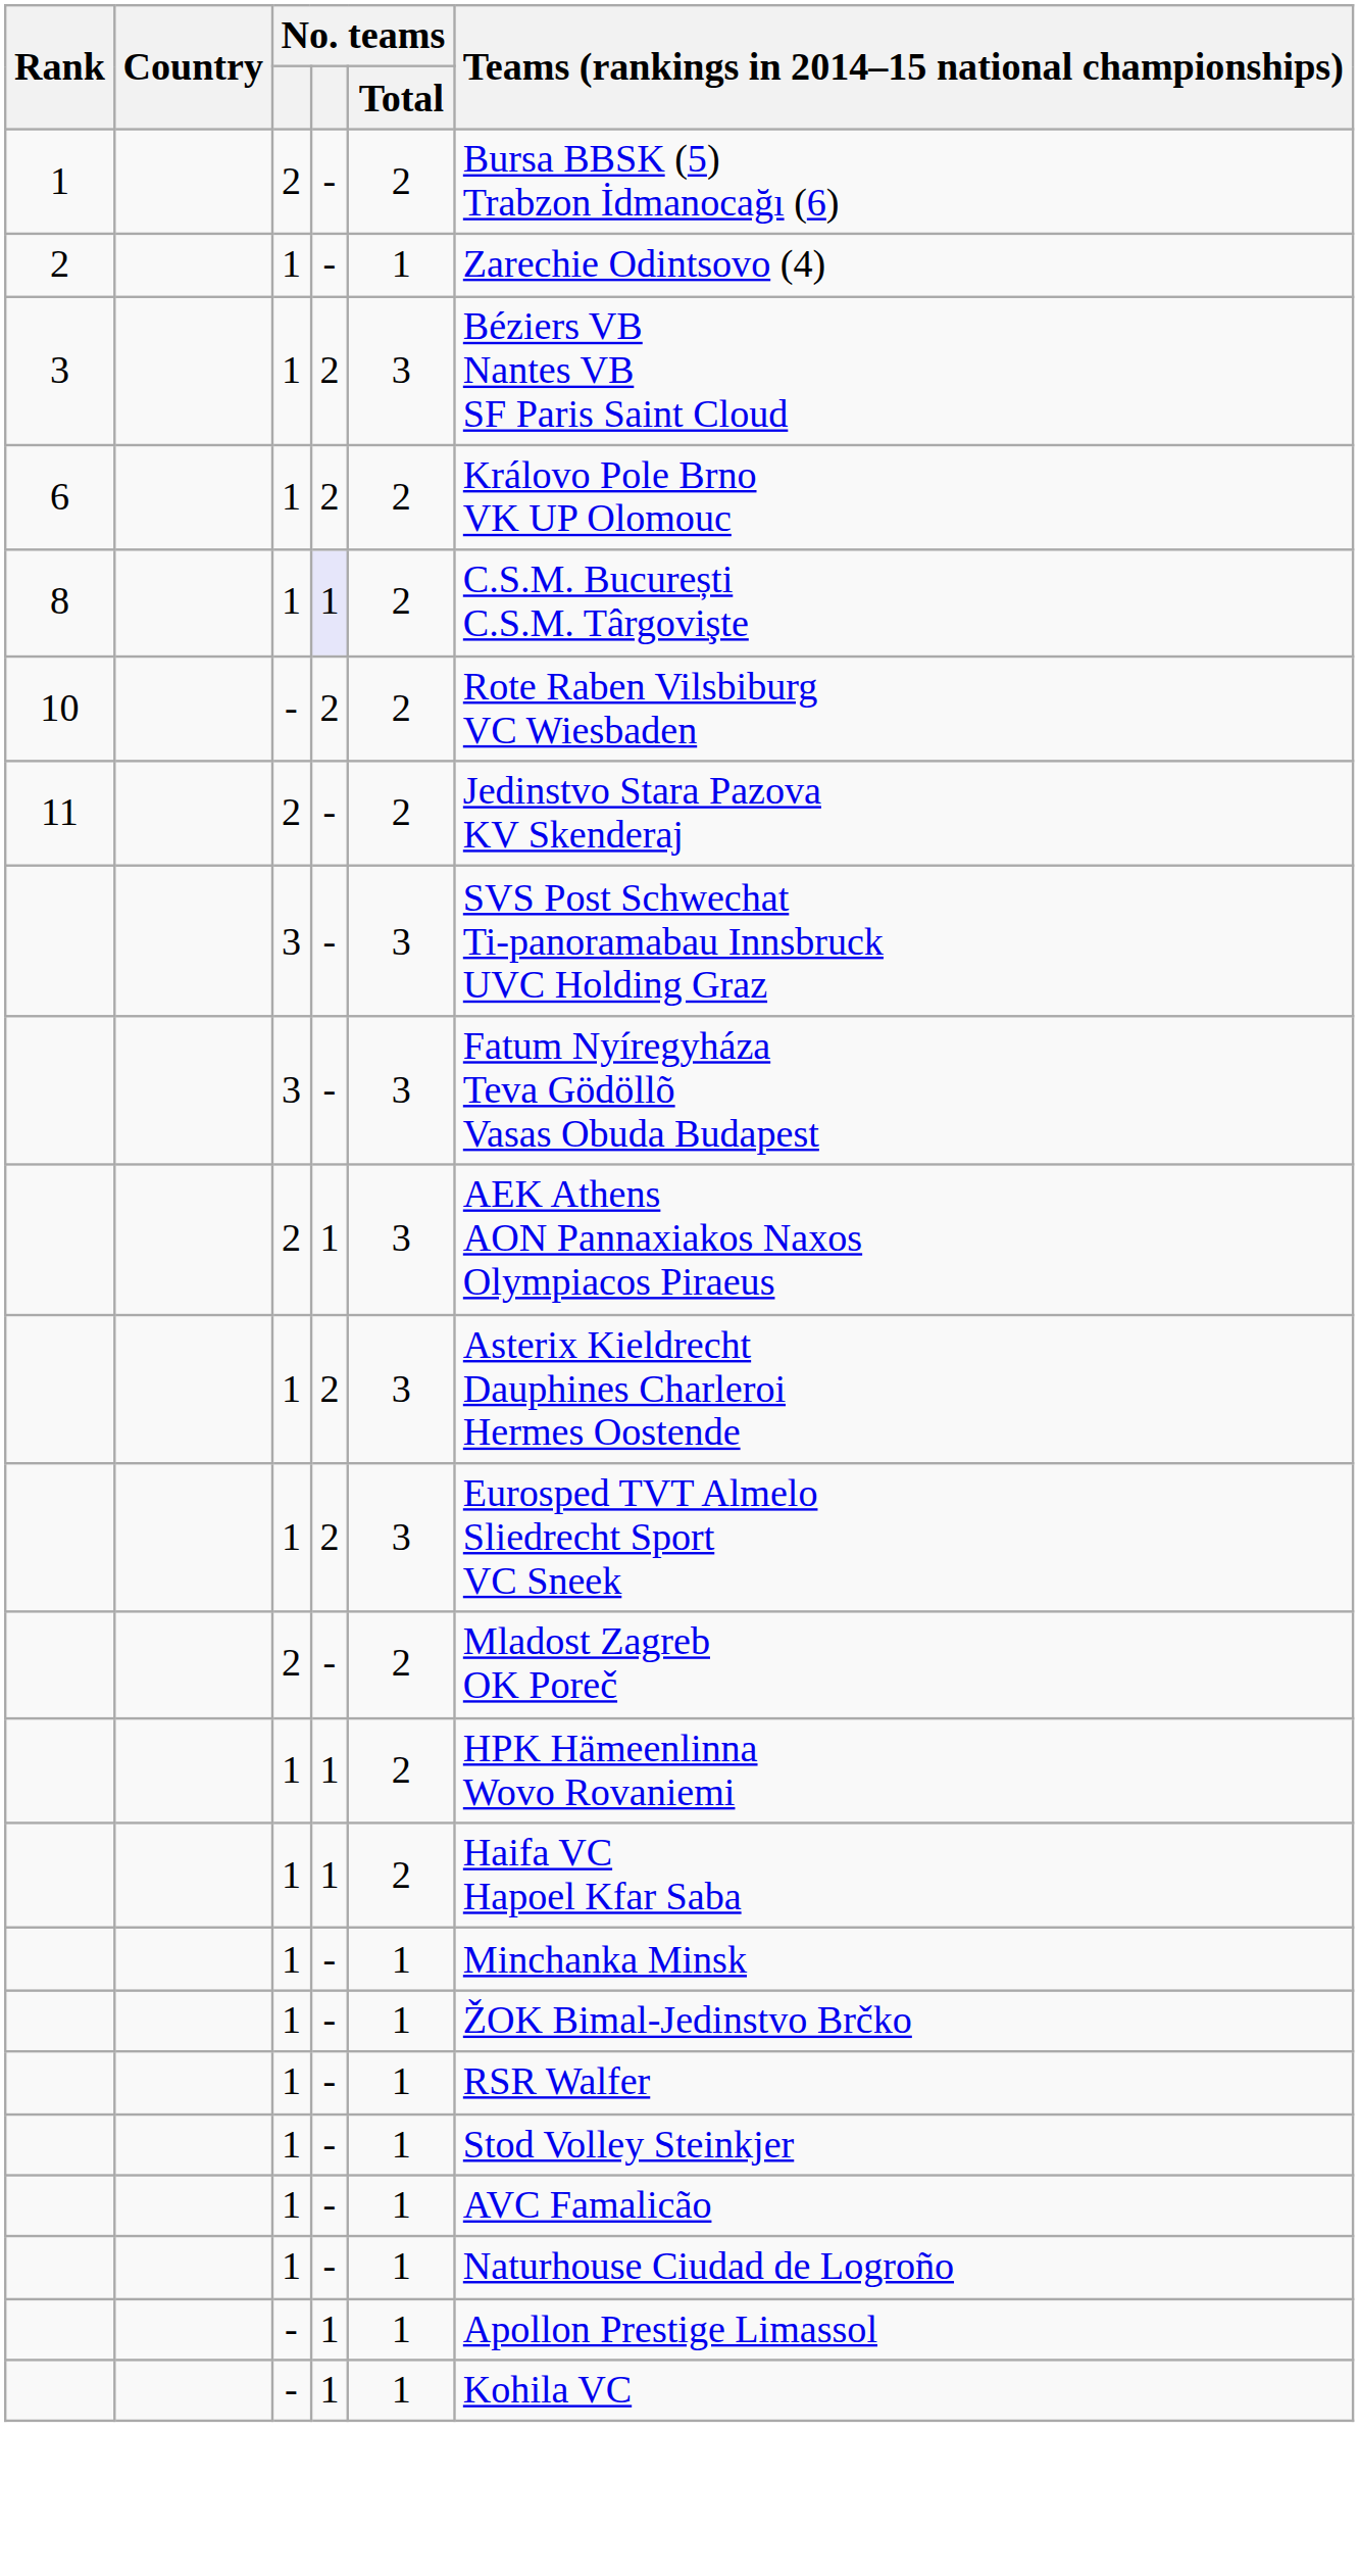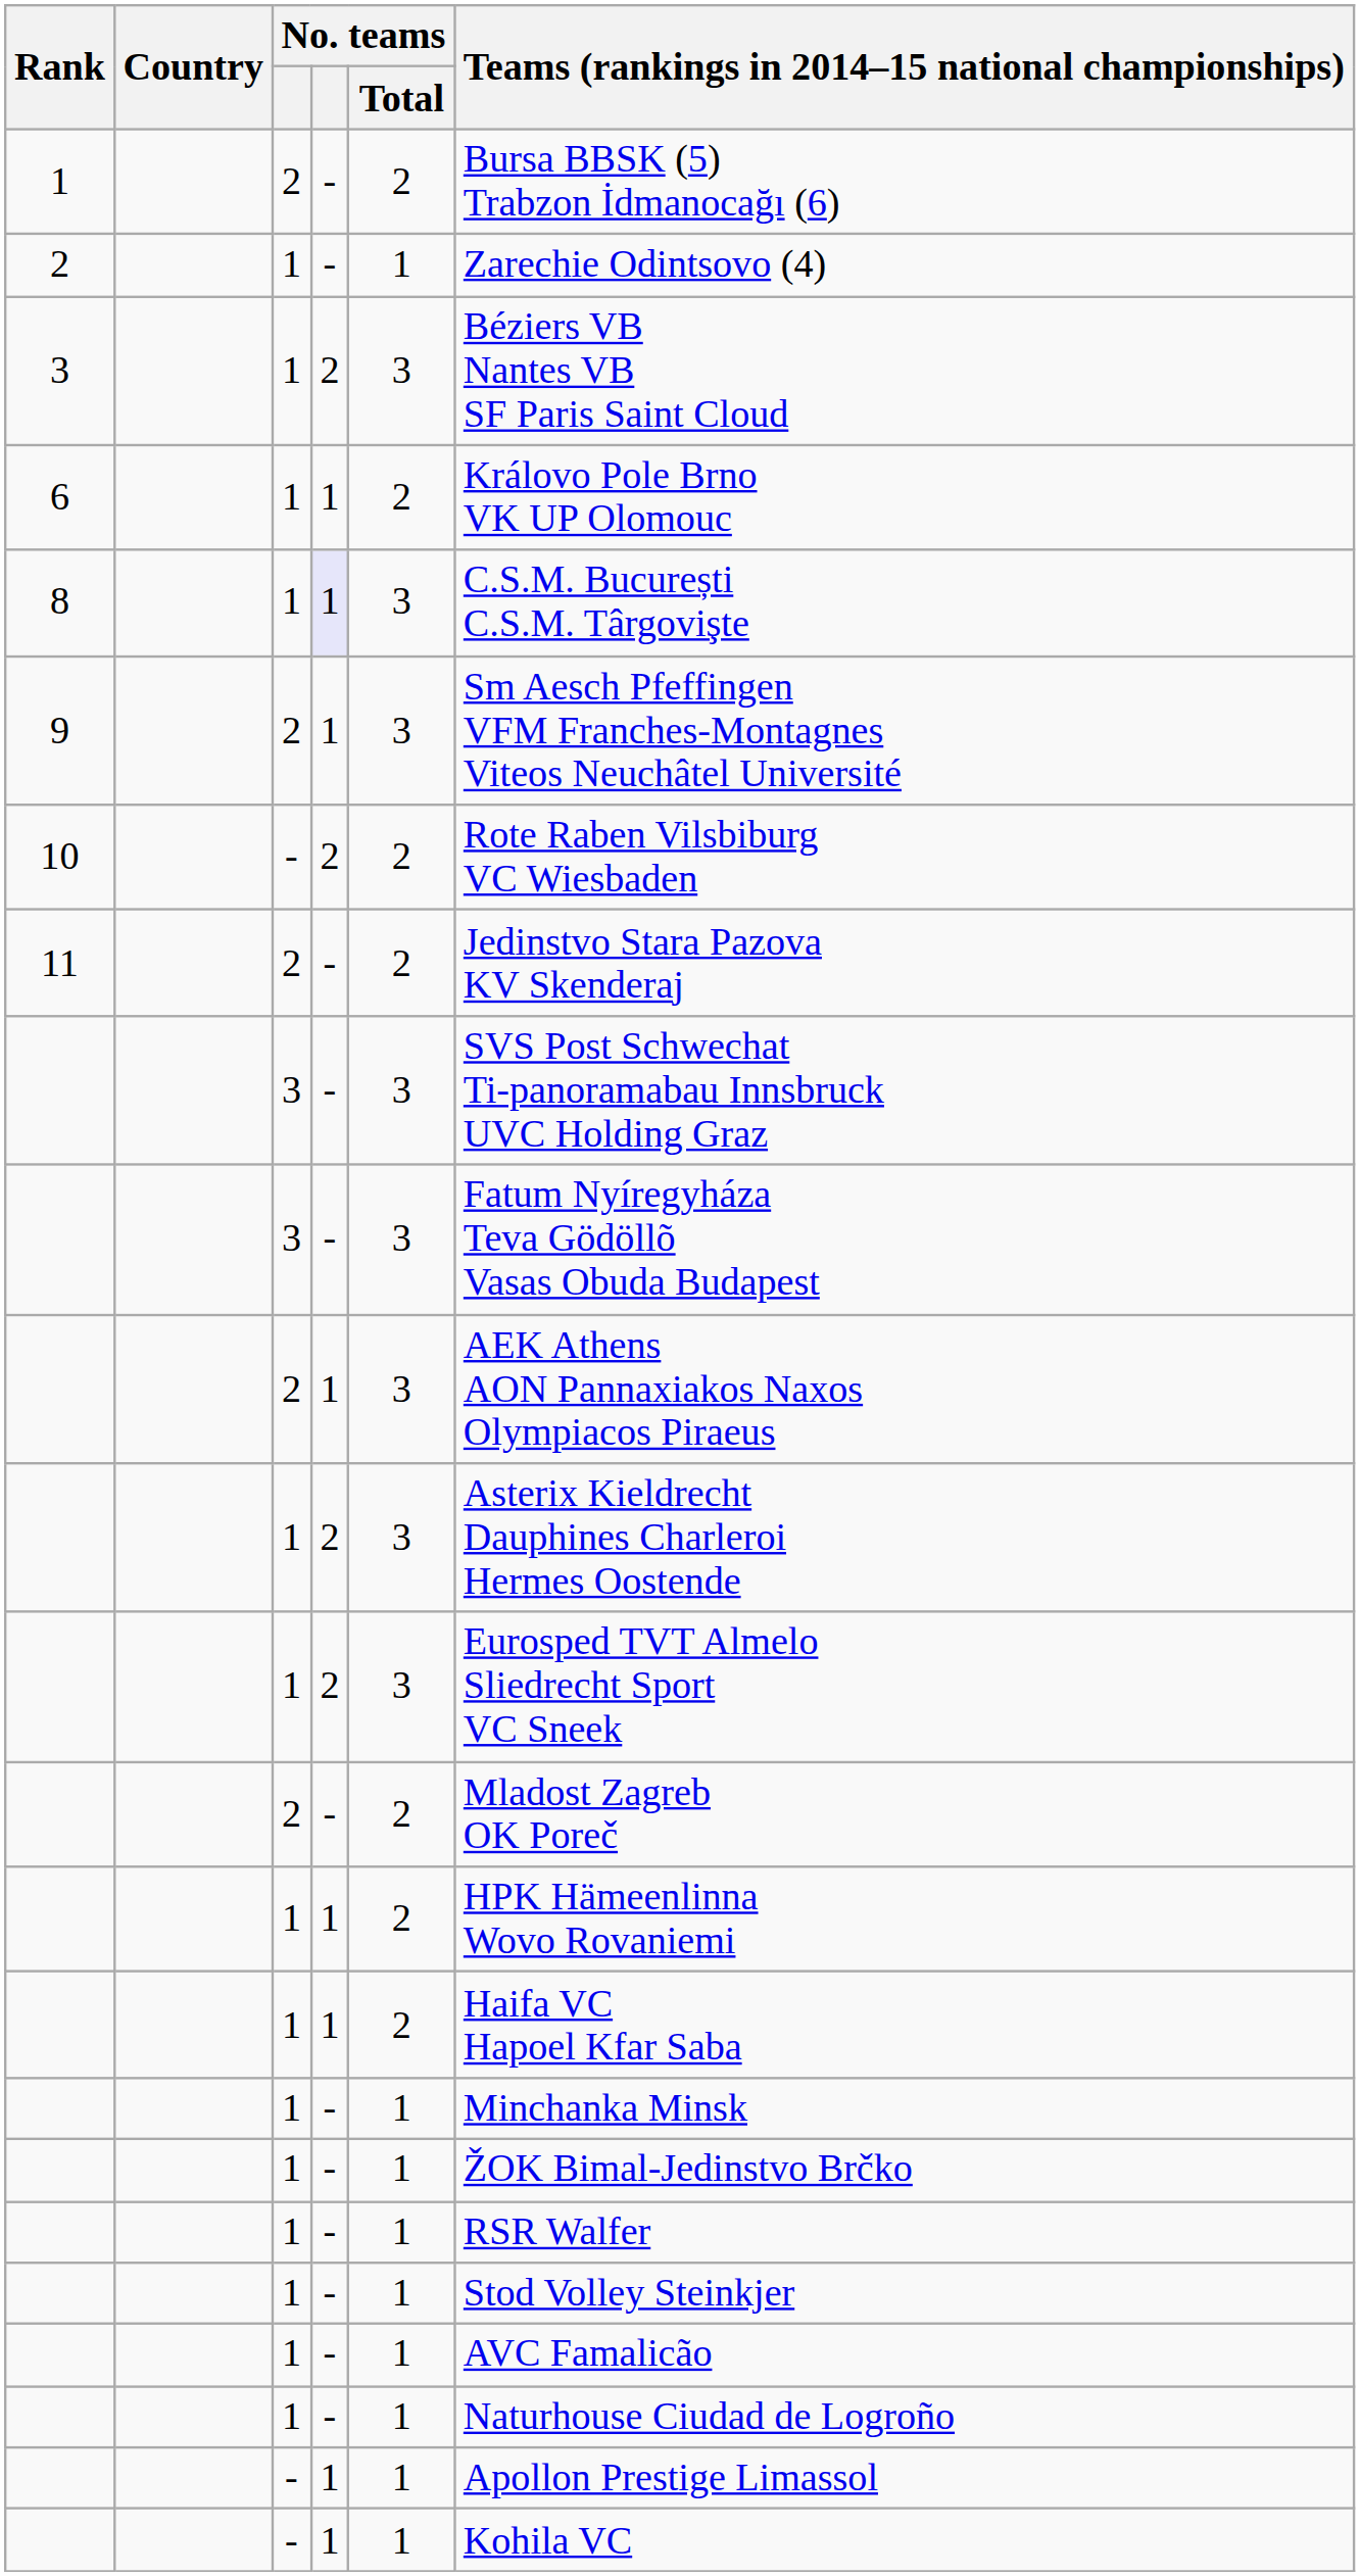6 | column 4: 2 -> 1
8 | No. teams / Total: 2 -> 3
+ row: 9 | 2 | 1 | 3 | Sm Aesch Pfeffingen VFM Franches-Montagnes Viteos Neuchâtel Université
